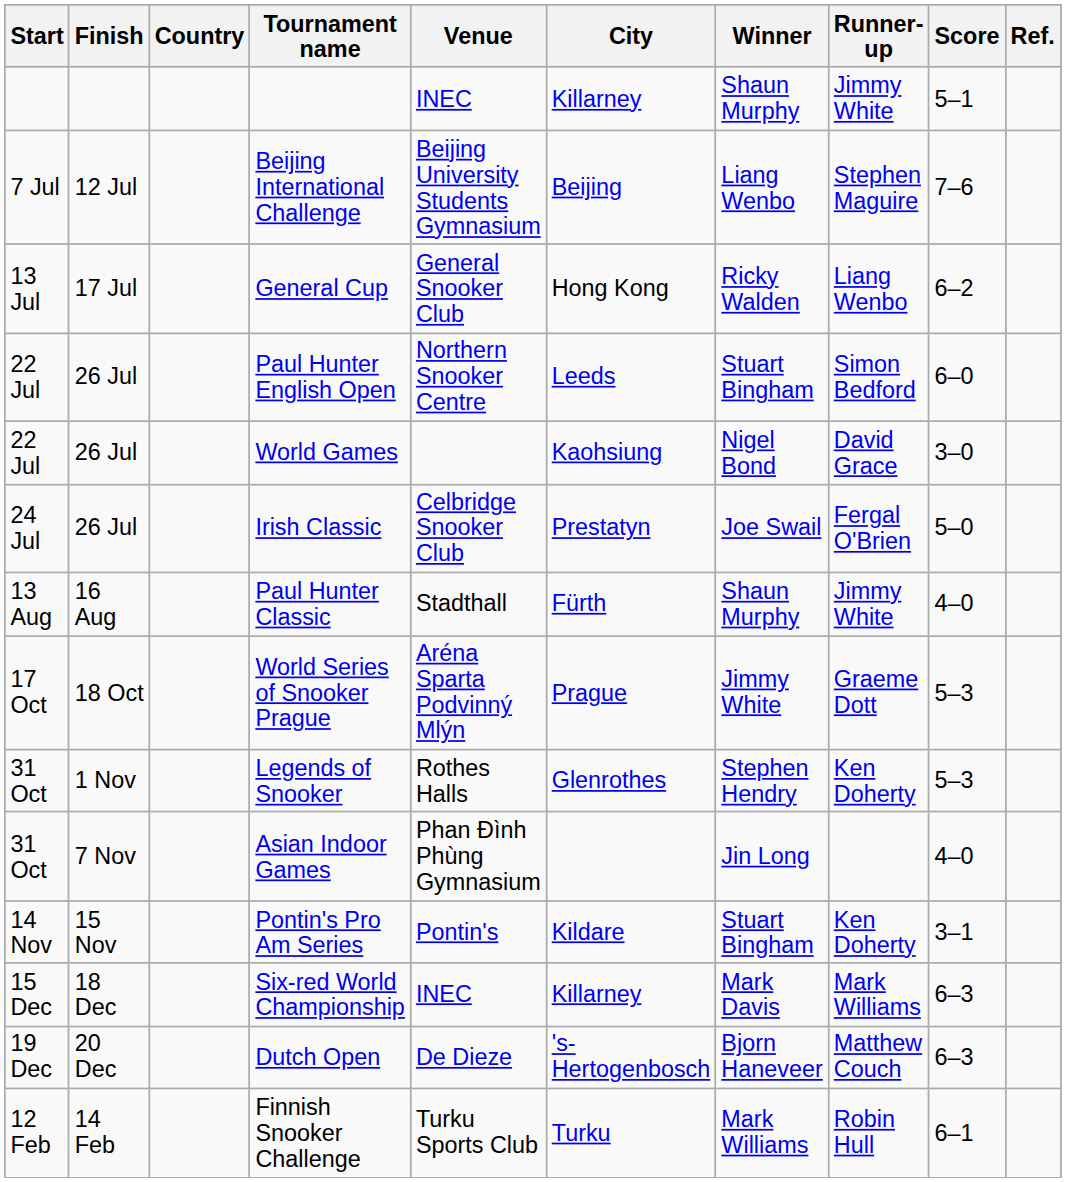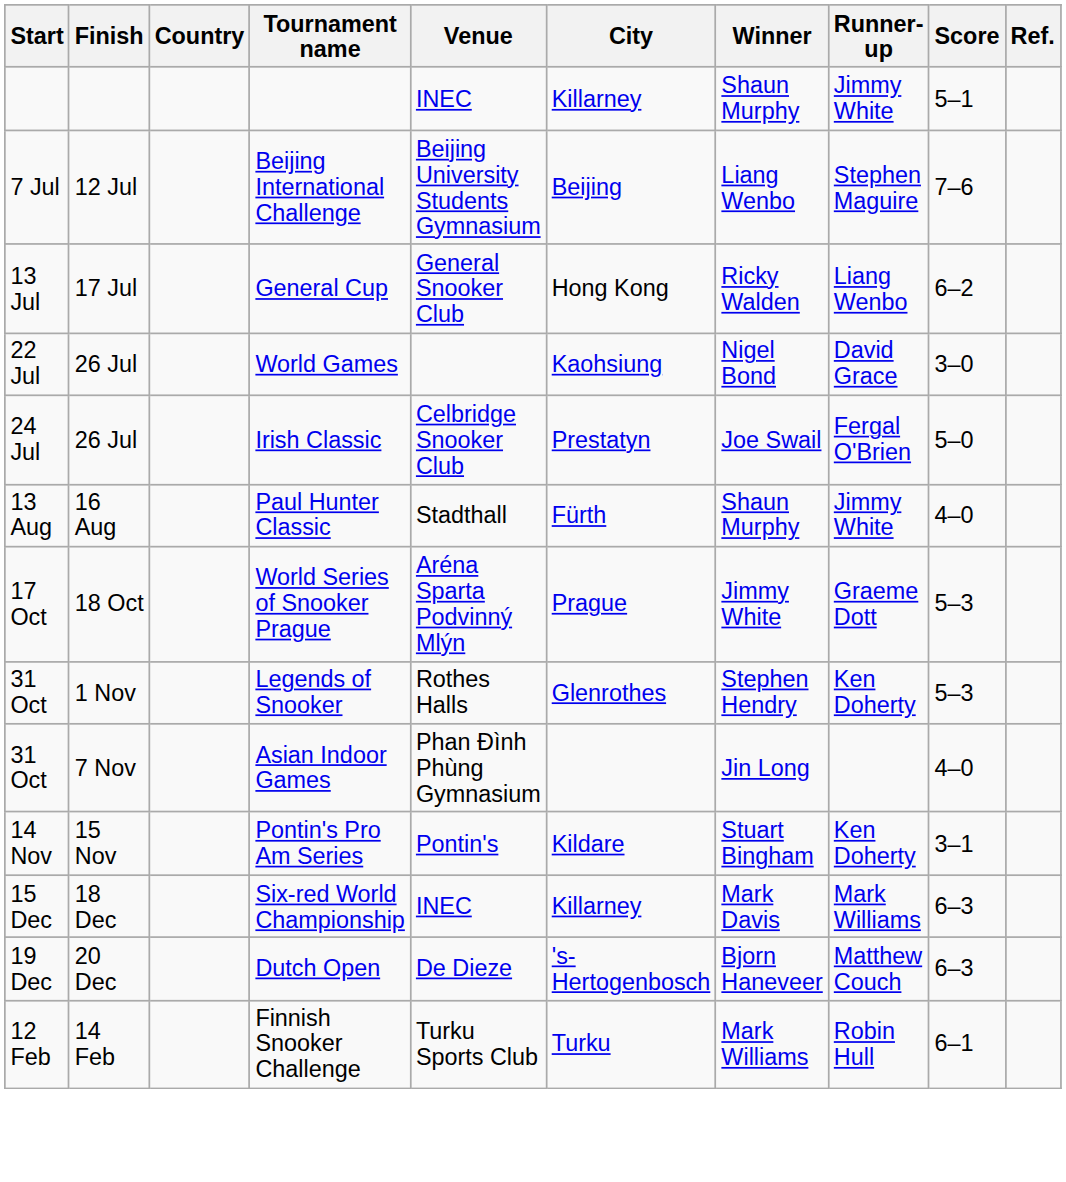- row: 22 Jul | 26 Jul | Paul Hunter English Open | Northern Snooker Centre | Leeds | Stuart Bingham | Simon Bedford | 6–0
